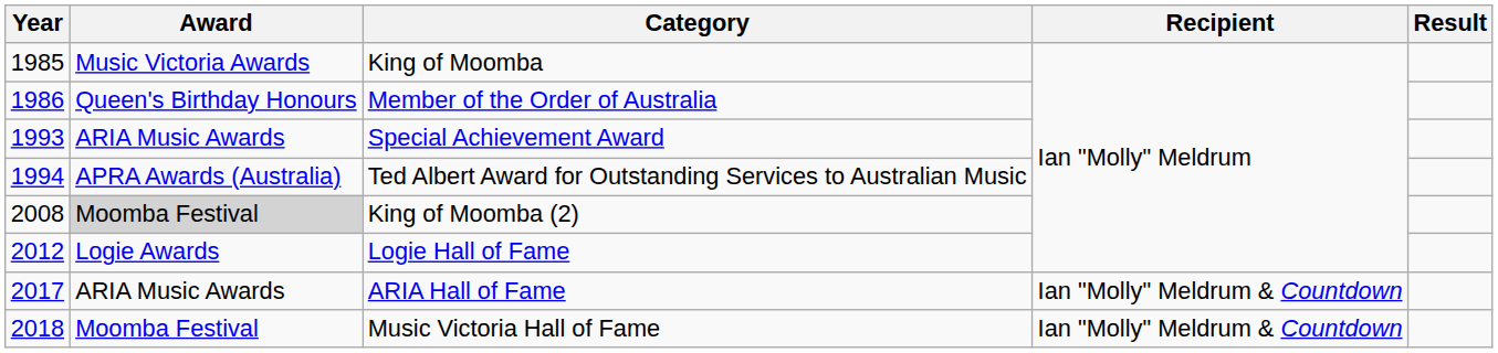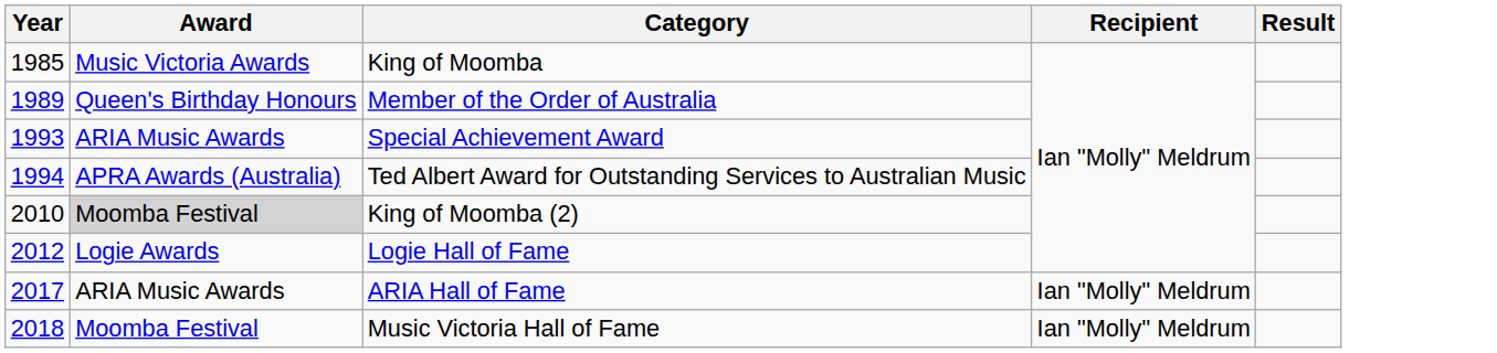Member of the Order of Australia | Year: 1986 -> 1989
King of Moomba (2) | Year: 2008 -> 2010
ARIA Hall of Fame | Recipient: Ian "Molly" Meldrum & Countdown -> Ian "Molly" Meldrum
Music Victoria Hall of Fame | Recipient: Ian "Molly" Meldrum & Countdown -> Ian "Molly" Meldrum
